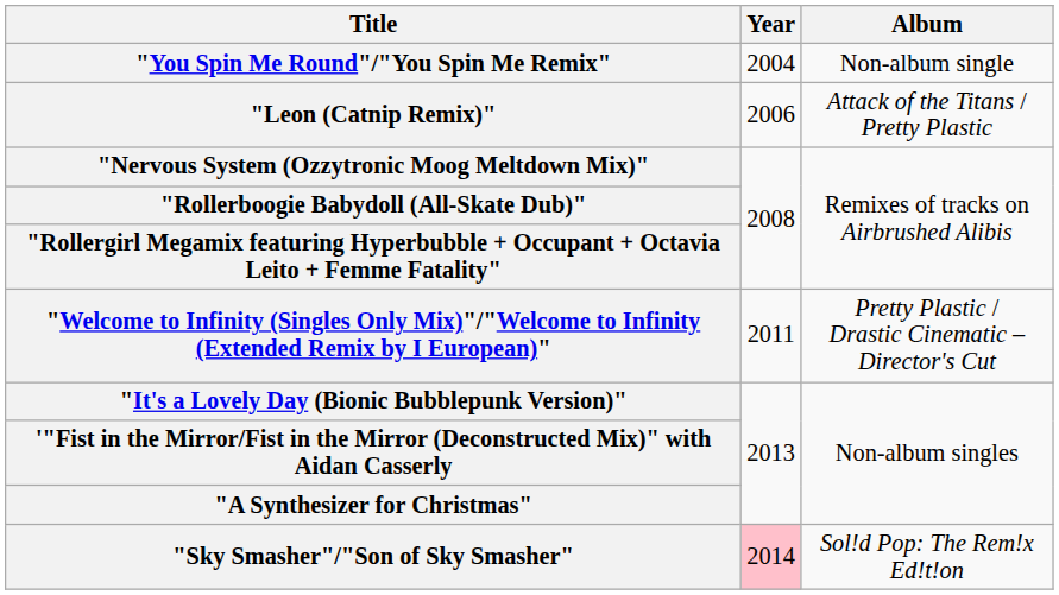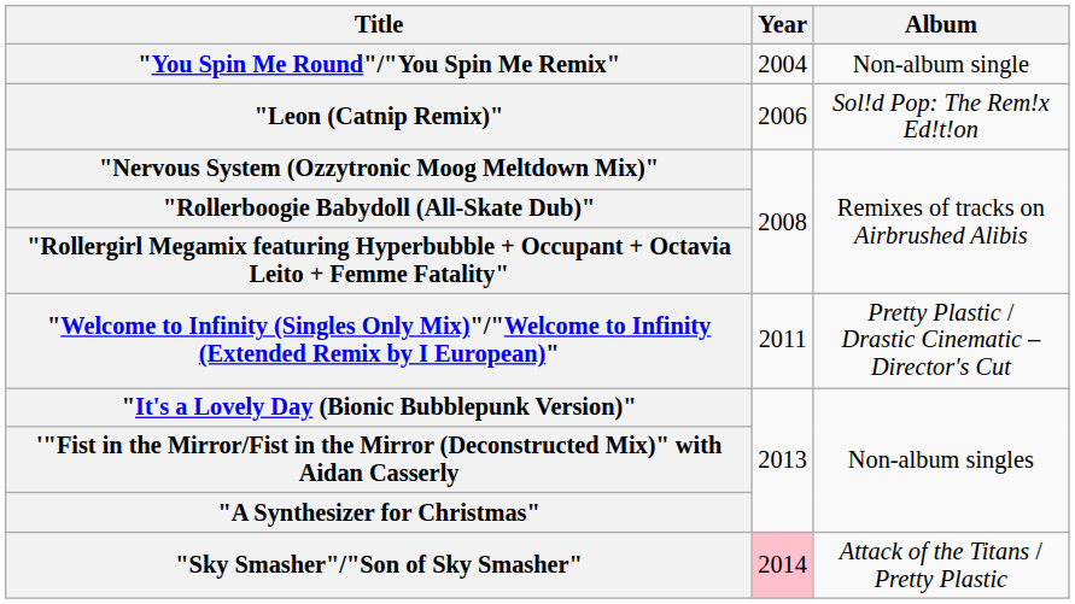"Leon (Catnip Remix)" | Album: Attack of the Titans / Pretty Plastic -> Sol!d Pop: The Rem!x Ed!t!on
"Sky Smasher"/"Son of Sky Smasher" | Album: Sol!d Pop: The Rem!x Ed!t!on -> Attack of the Titans / Pretty Plastic
